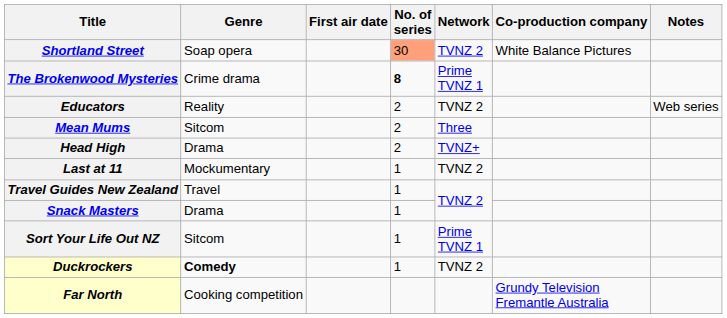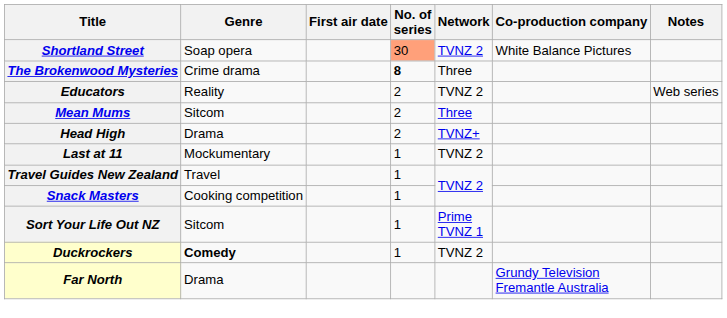The Brokenwood Mysteries | Network: Prime TVNZ 1 -> Three
Snack Masters | Genre: Drama -> Cooking competition
Far North | Genre: Cooking competition -> Drama
